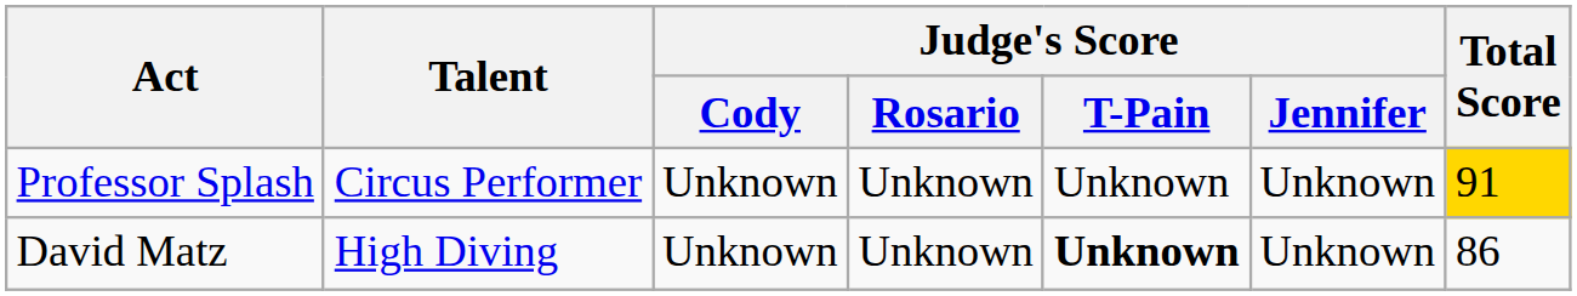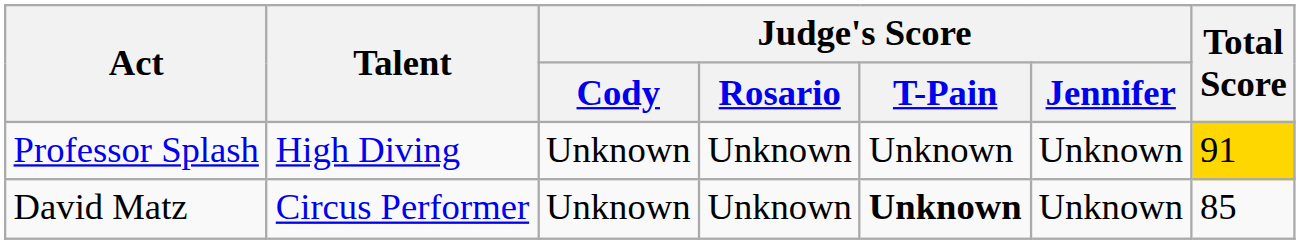Professor Splash | Talent: Circus Performer -> High Diving
David Matz | Talent: High Diving -> Circus Performer
David Matz | Total Score: 86 -> 85
